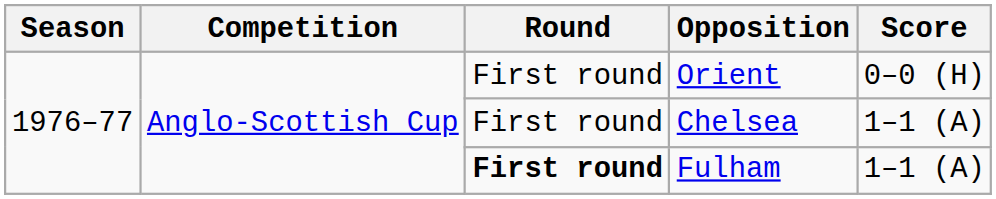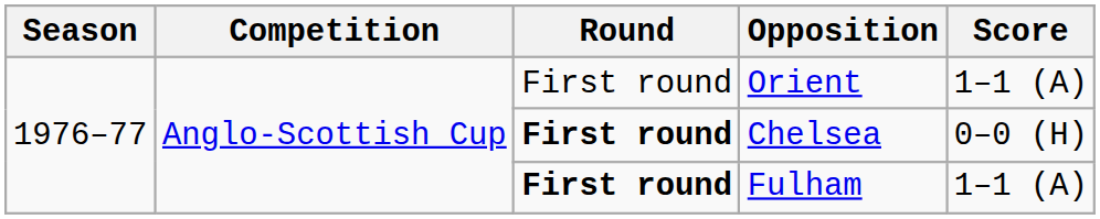Orient | Score: 0–0 (H) -> 1–1 (A)
Chelsea | Round: normal -> bold
Chelsea | Score: 1–1 (A) -> 0–0 (H)
